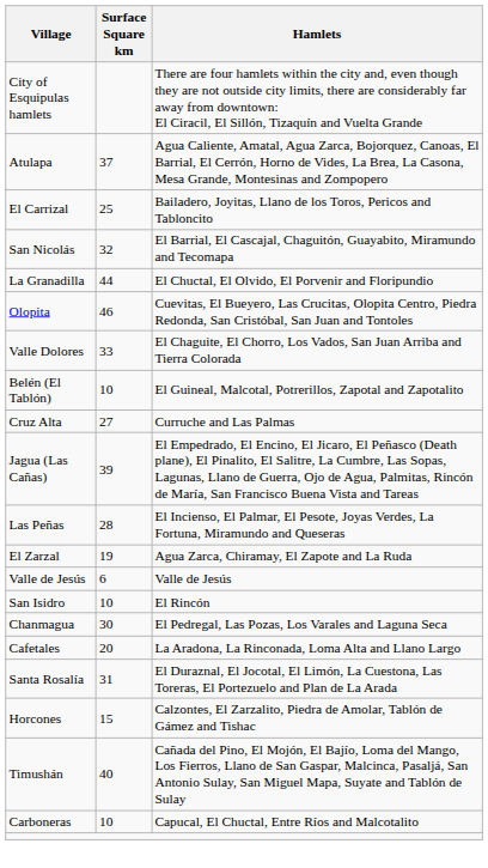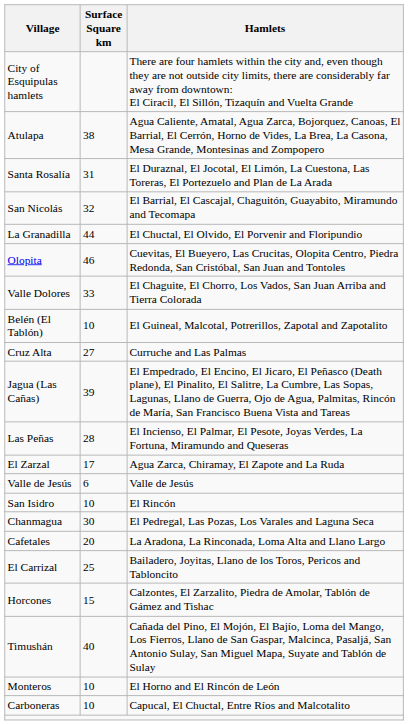Atulapa | Surface Square km: 37 -> 38
rows swapped: Santa Rosalía <-> El Carrizal
El Zarzal | Surface Square km: 19 -> 17
+ row: Monteros | 10 | El Horno and El Rincón de León
